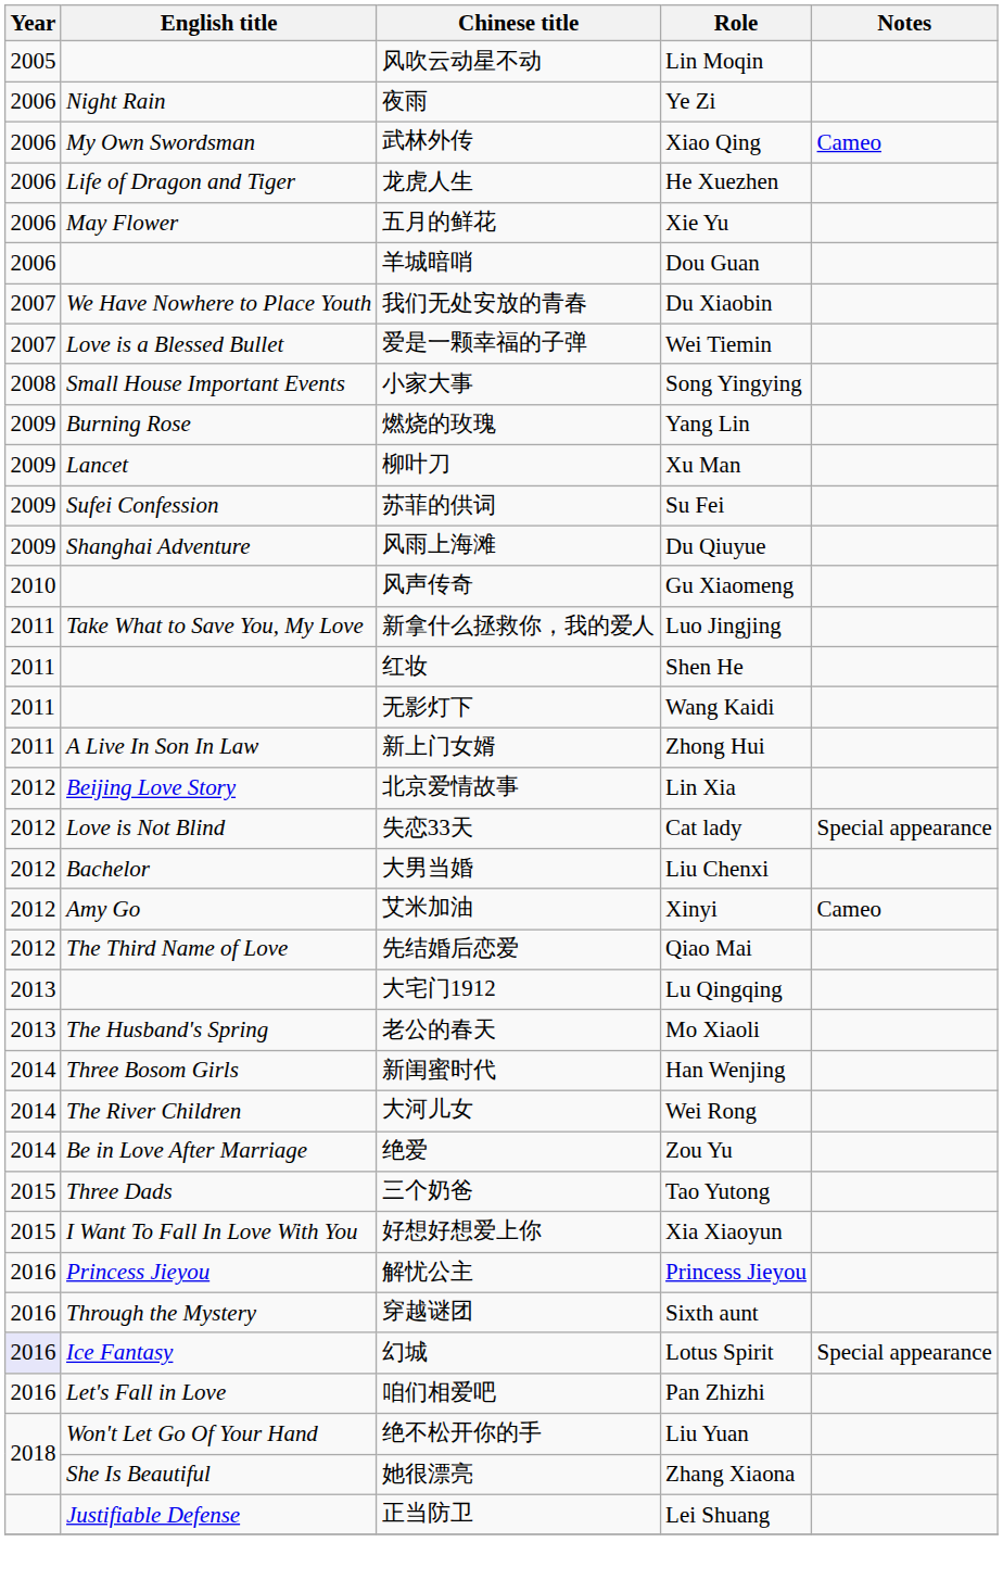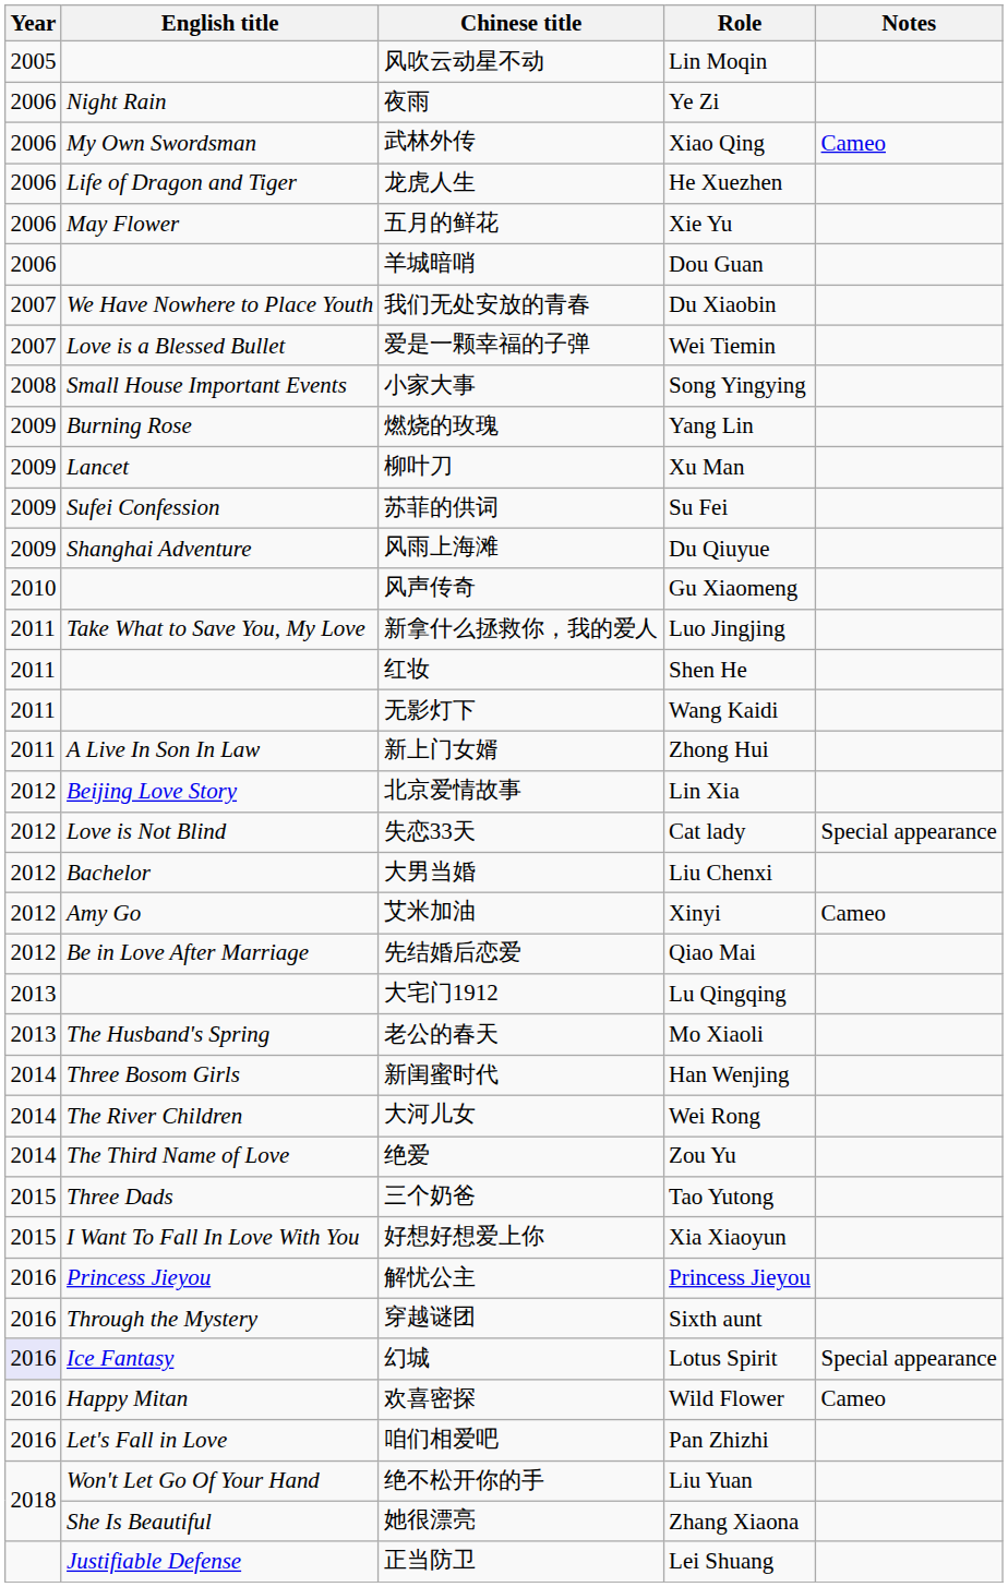先结婚后恋爱 | English title: The Third Name of Love -> Be in Love After Marriage
绝爱 | English title: Be in Love After Marriage -> The Third Name of Love
+ row: 2016 | Happy Mitan | 欢喜密探 | Wild Flower | Cameo
